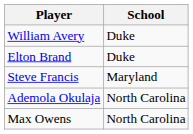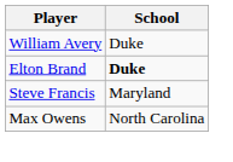Elton Brand | School: normal -> bold
- row: Ademola Okulaja | North Carolina
